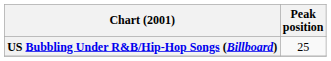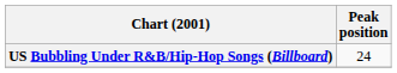US Bubbling Under R&B/Hip-Hop Songs (Billboard) | Peak position: 25 -> 24
